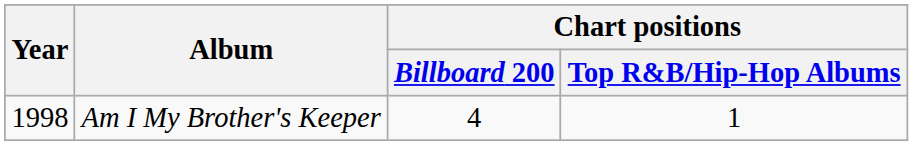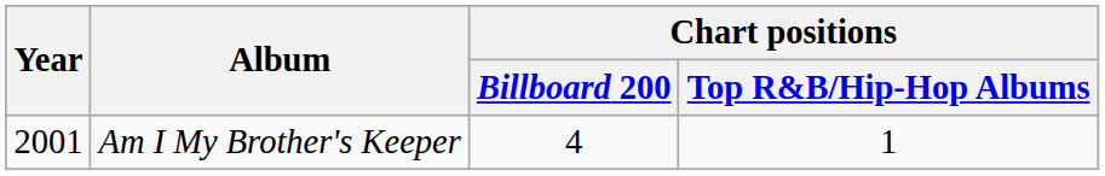Am I My Brother's Keeper | Year: 1998 -> 2001
